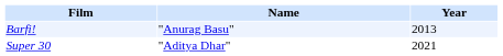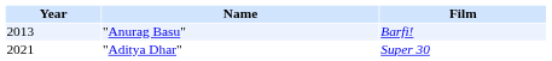columns swapped: Year <-> Film
